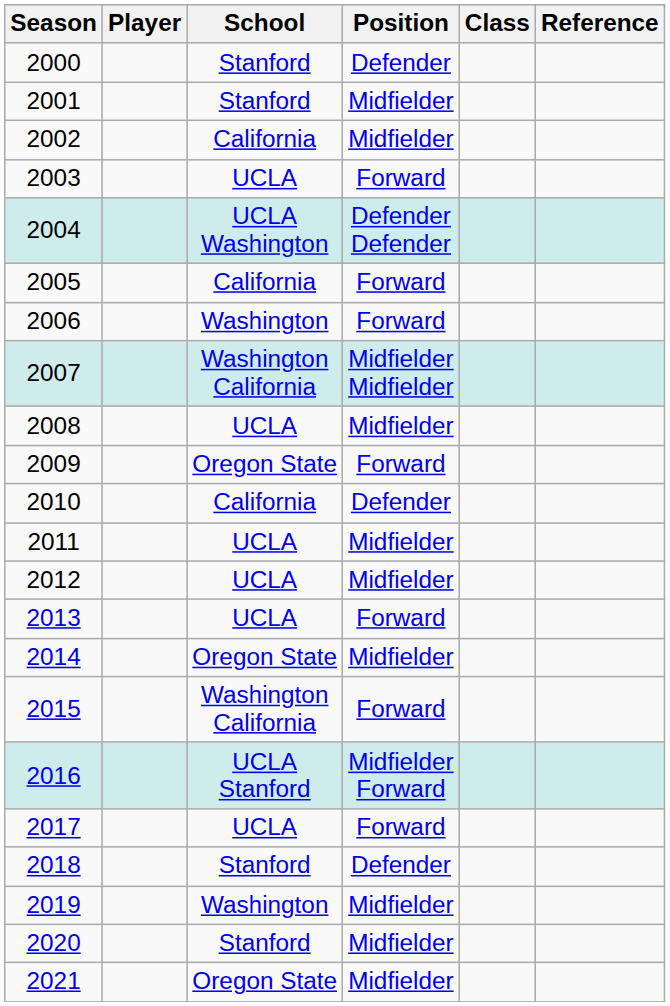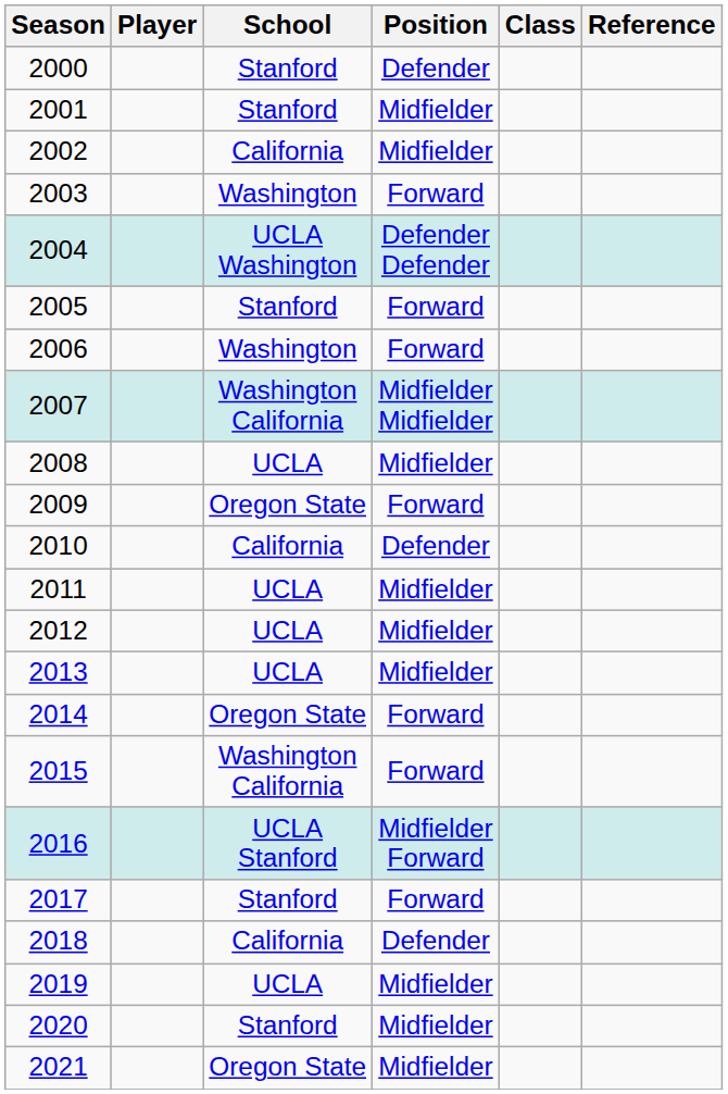2003 | School: UCLA -> Washington
2005 | School: California -> Stanford
2013 | Position: Forward -> Midfielder
2014 | Position: Midfielder -> Forward
2017 | School: UCLA -> Stanford
2018 | School: Stanford -> California
2019 | School: Washington -> UCLA
